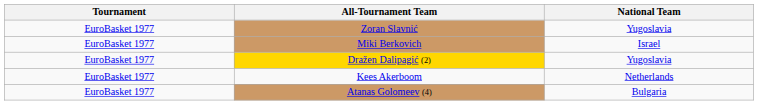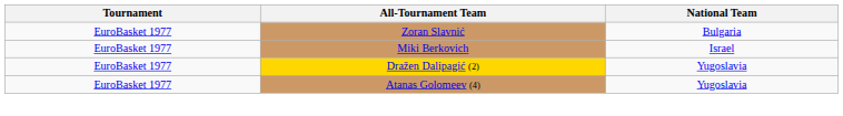Zoran Slavnić | National Team: Yugoslavia -> Bulgaria
- row: EuroBasket 1977 | Kees Akerboom | Netherlands
Atanas Golomeev (4) | National Team: Bulgaria -> Yugoslavia
